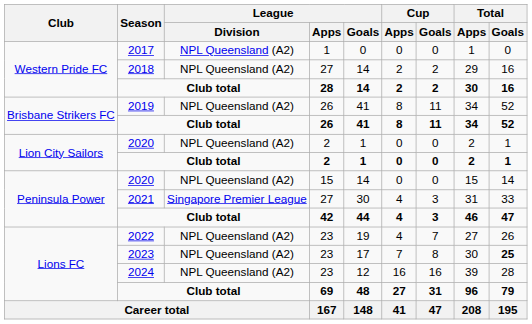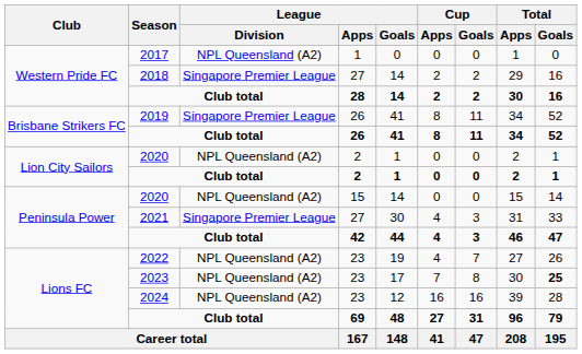2018 | League / Division: NPL Queensland (A2) -> Singapore Premier League
2019 | League / Division: NPL Queensland (A2) -> Singapore Premier League
